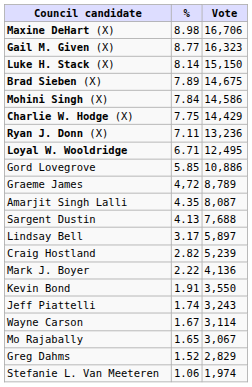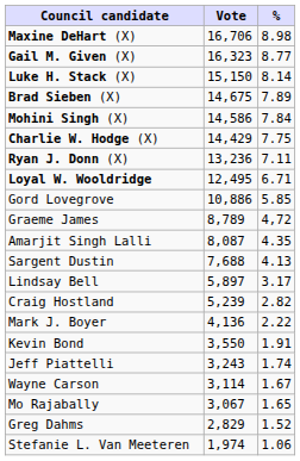columns swapped: Vote <-> %
